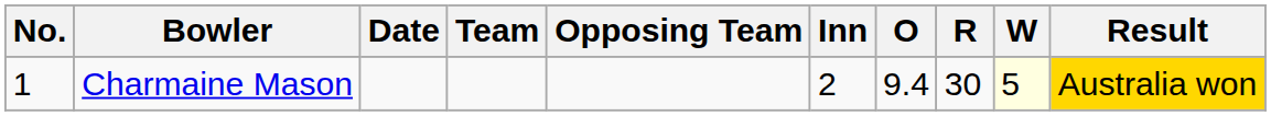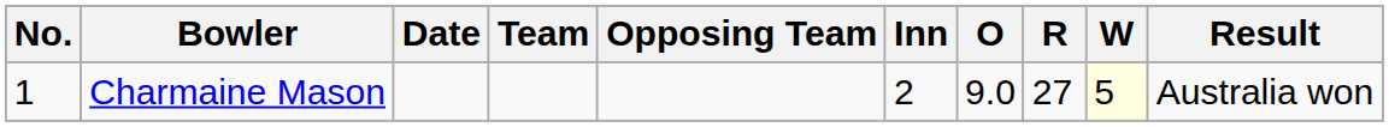Charmaine Mason | O: 9.4 -> 9.0
Charmaine Mason | R: 30 -> 27
Charmaine Mason | Result: gold background -> no background
